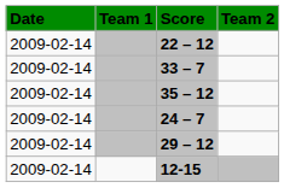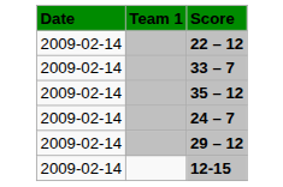- column: Team 2
